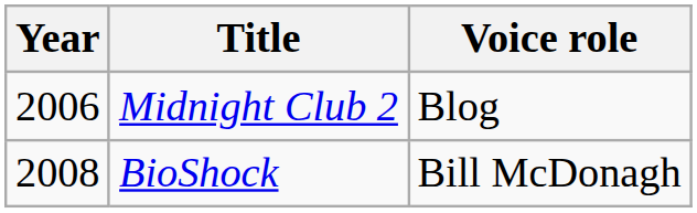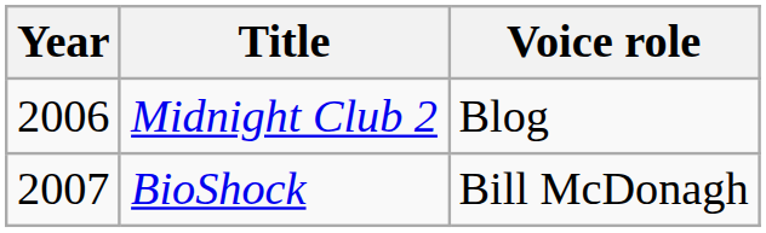BioShock | Year: 2008 -> 2007
